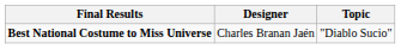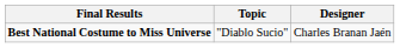columns swapped: Designer <-> Topic
